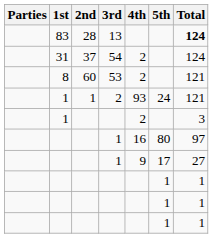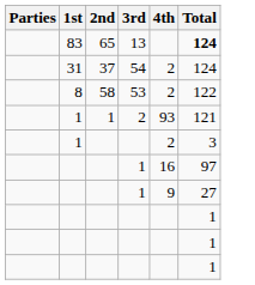- column: 5th | 24 | 80 | 17 | 1 | 1 | 1
13 | 2nd: 28 -> 65
53 | 2nd: 60 -> 58
53 | Total: 121 -> 122
